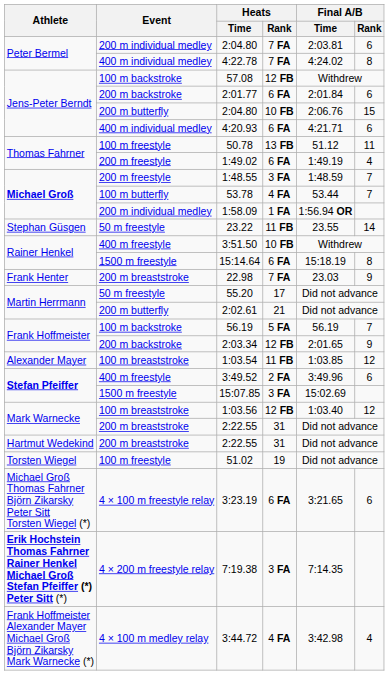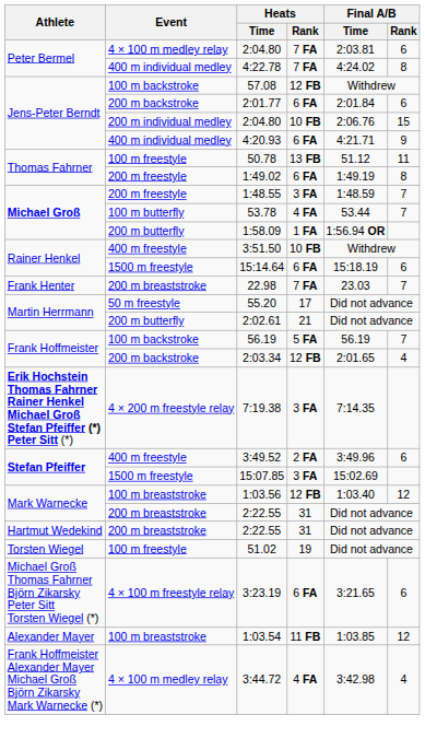Peter Bermel / 2:04.80 | Event: 200 m individual medley -> 4 × 100 m medley relay
Jens-Peter Berndt / 2:04.80 | Event: 200 m butterfly -> 200 m individual medley
4:20.93 | Final A/B / Rank: 6 -> 9
1:49.02 | Final A/B / Rank: 4 -> 8
1:58.09 | Event: 200 m individual medley -> 200 m butterfly
- row: Stephan Güsgen | 50 m freestyle | 23.22 | 11 FB | 23.55 | 14
15:14.64 | Final A/B / Rank: 8 -> 6
22.98 | Final A/B / Rank: 9 -> 7
2:03.34 | Final A/B / Rank: 9 -> 4
rows swapped: 1:03.54 <-> 7:19.38
